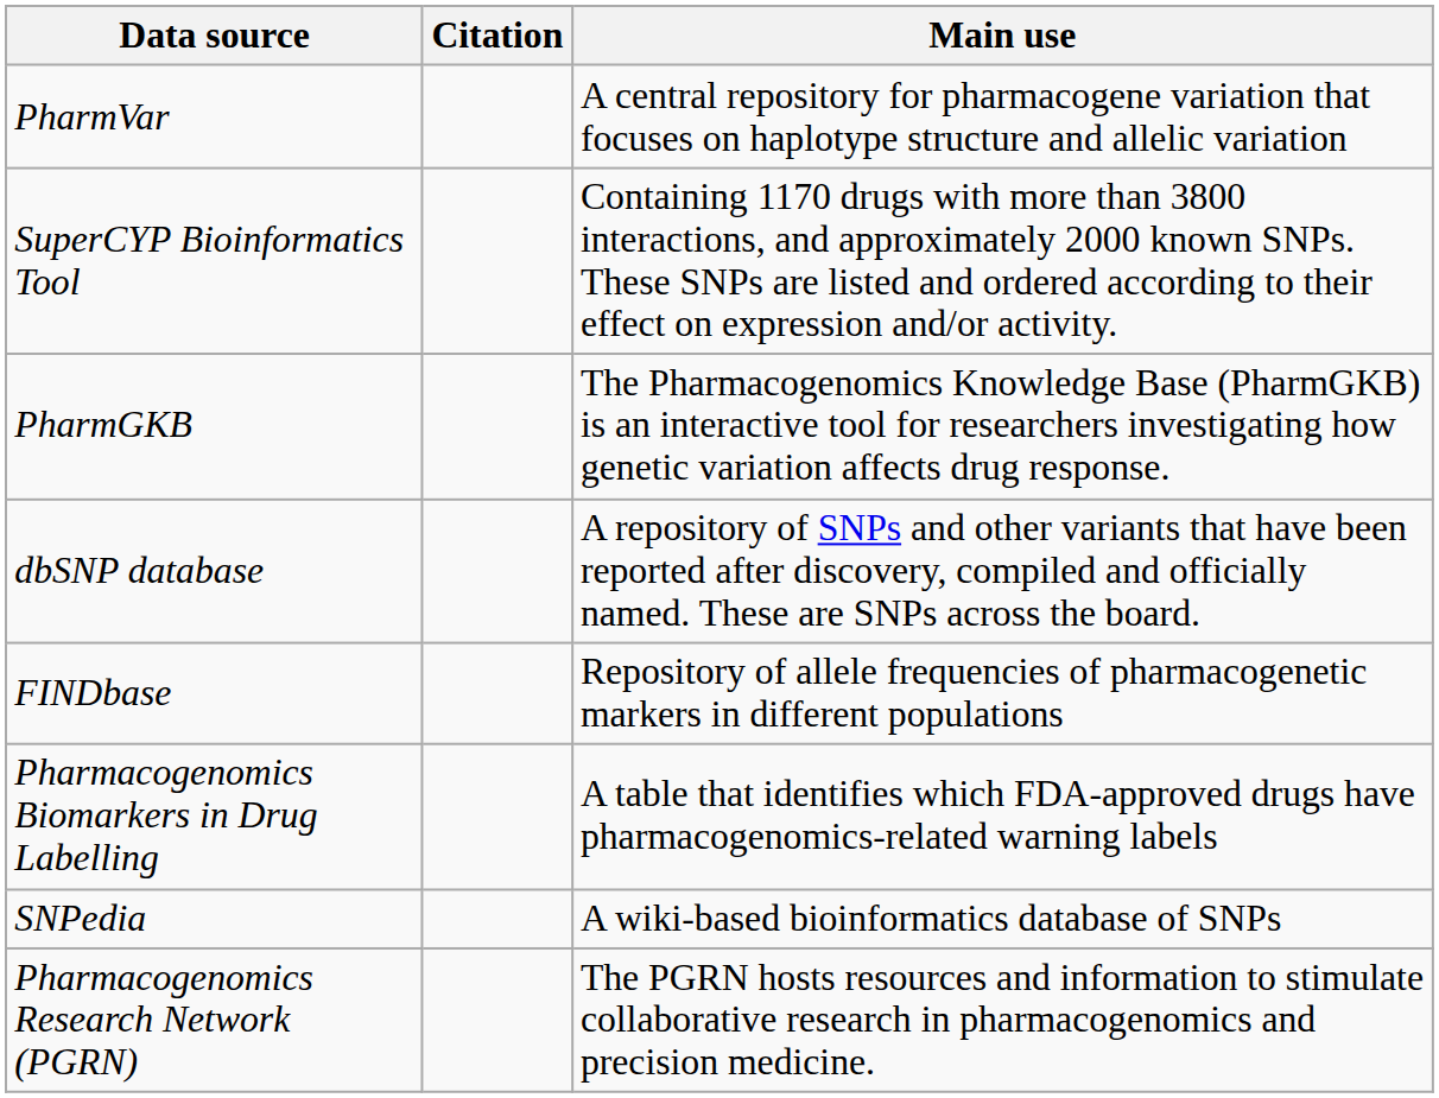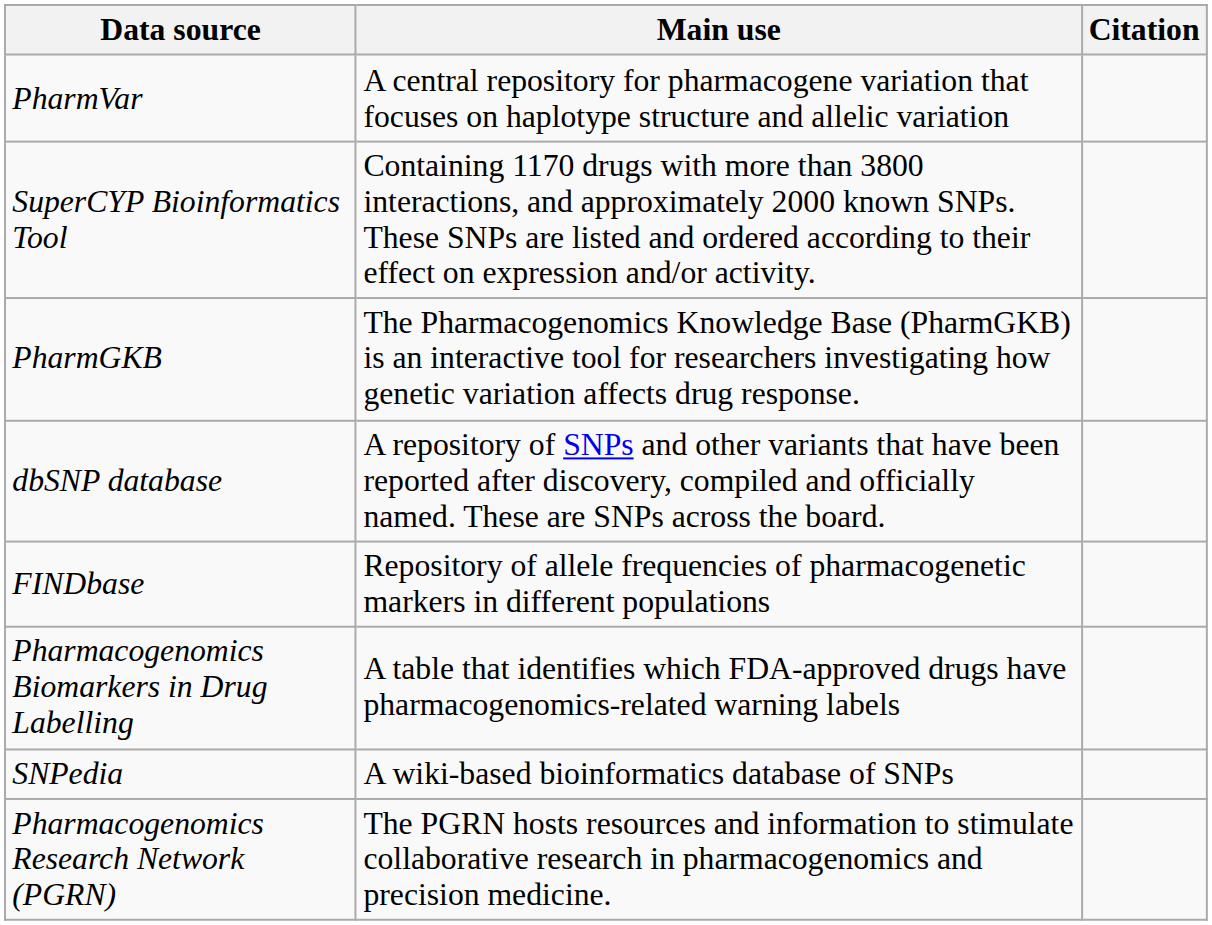columns swapped: Main use <-> Citation
